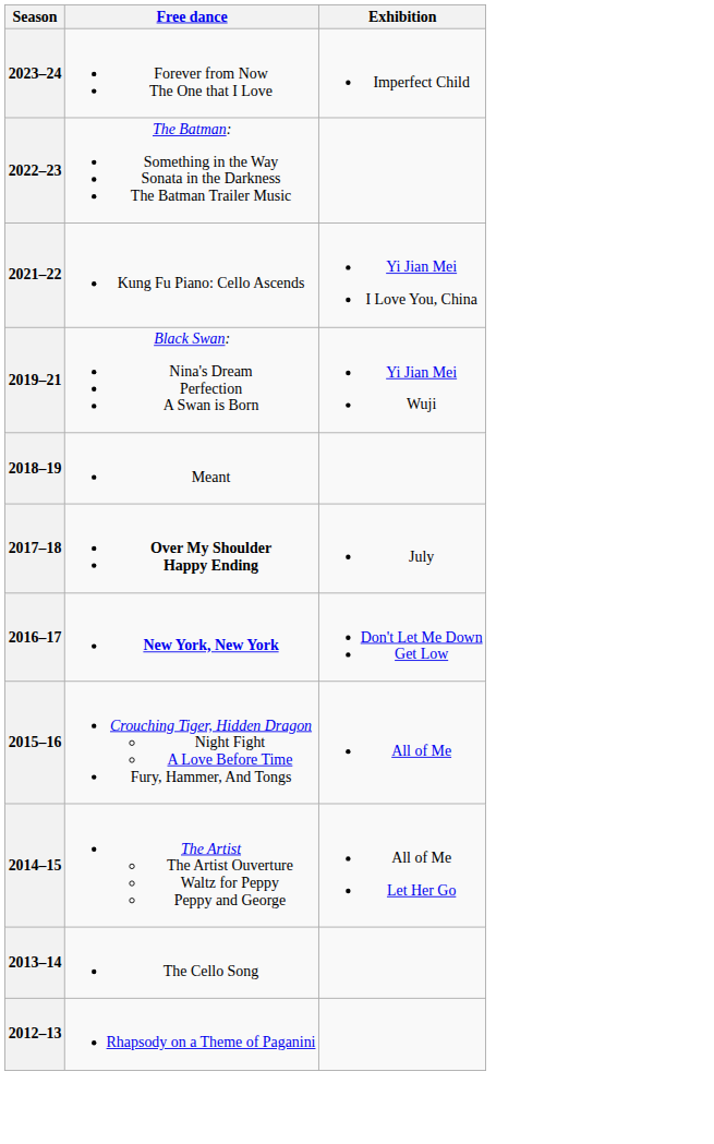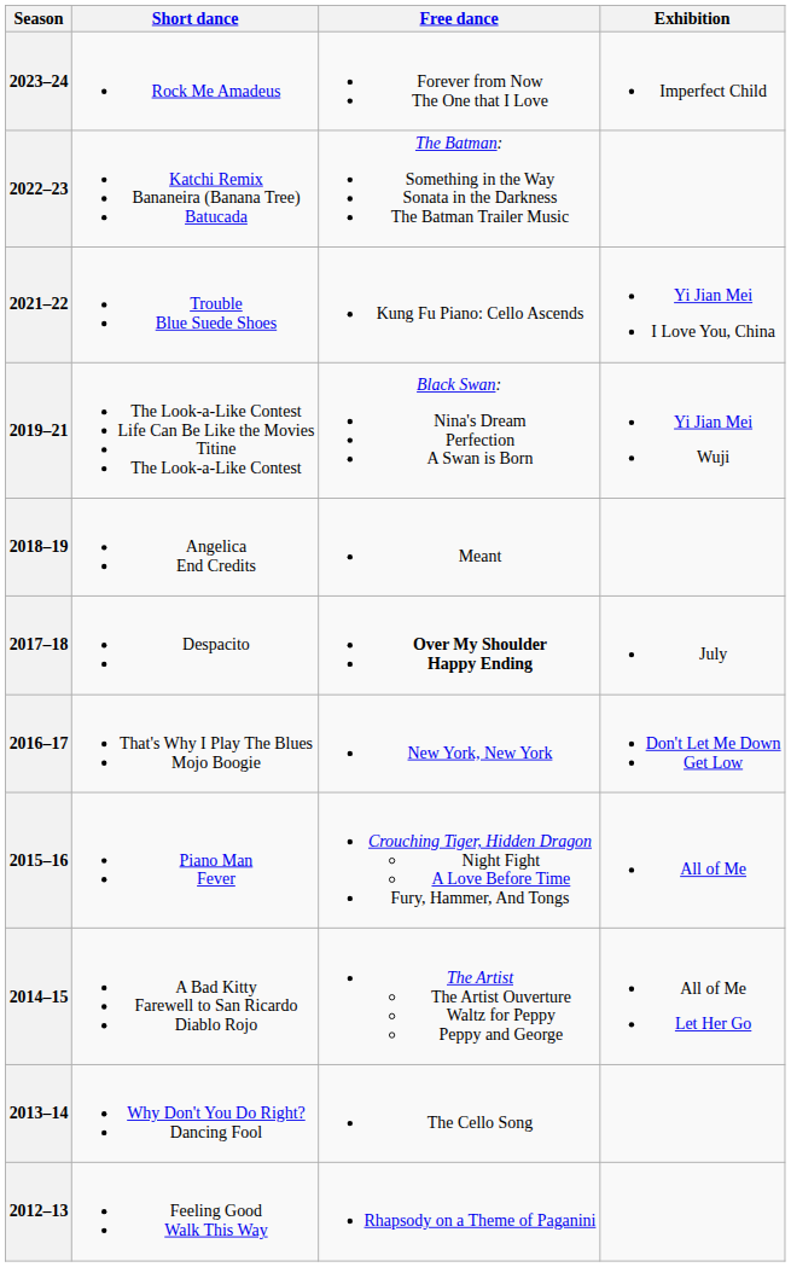+ column: Short dance | Rock Me Amadeus | Katchi Remix Bananeira (Banana Tree) Batucada | Trouble Blue Suede Shoes | The Look-a-Like Contest Life Can Be Like the Movies Titine The Look-a-Like Contest | Angelica End Credits | Despacito | That's Why I Play The Blues Mojo Boogie | Piano Man Fever | A Bad Kitty Farewell to San Ricardo Diablo Rojo | Why Don't You Do Right? Dancing Fool | Feeling Good Walk This Way
2016–17 | Free dance: bold -> normal
